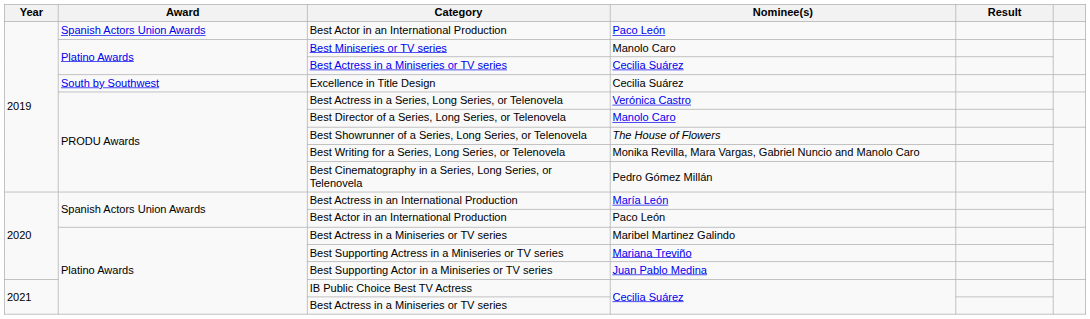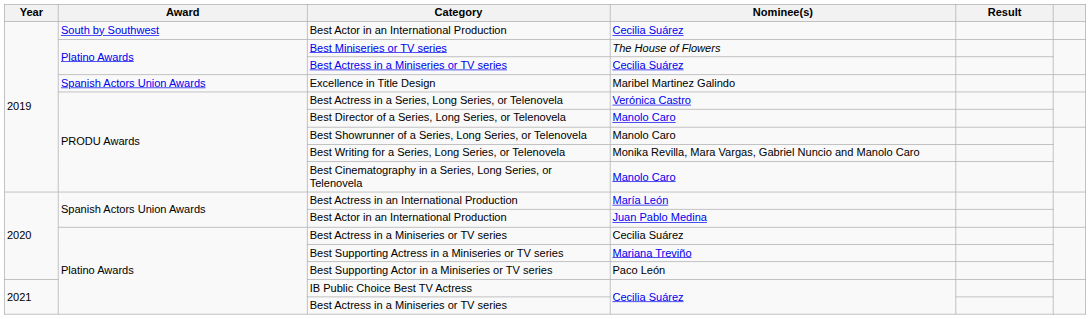2019 / Best Actor in an International Production | Award: Spanish Actors Union Awards -> South by Southwest
2019 / Best Actor in an International Production | Nominee(s): Paco León -> Cecilia Suárez
Best Miniseries or TV series | Nominee(s): Manolo Caro -> The House of Flowers
Excellence in Title Design | Award: South by Southwest -> Spanish Actors Union Awards
Excellence in Title Design | Nominee(s): Cecilia Suárez -> Maribel Martinez Galindo
Best Showrunner of a Series, Long Series, or Telenovela | Nominee(s): The House of Flowers -> Manolo Caro
Best Cinematography in a Series, Long Series, or Telenovela | Nominee(s): Pedro Gómez Millán -> Manolo Caro
2020 / Best Actor in an International Production | Nominee(s): Paco León -> Juan Pablo Medina
2020 / Best Actress in a Miniseries or TV series | Nominee(s): Maribel Martinez Galindo -> Cecilia Suárez
Best Supporting Actor in a Miniseries or TV series | Nominee(s): Juan Pablo Medina -> Paco León
